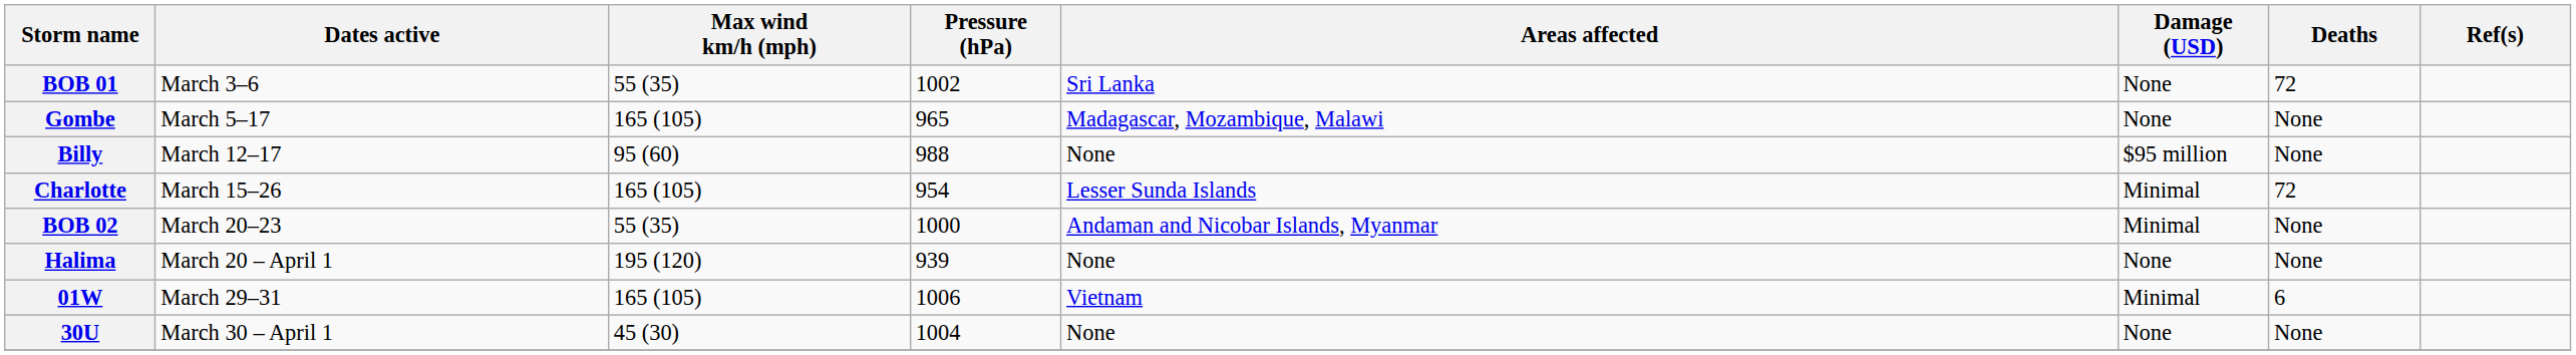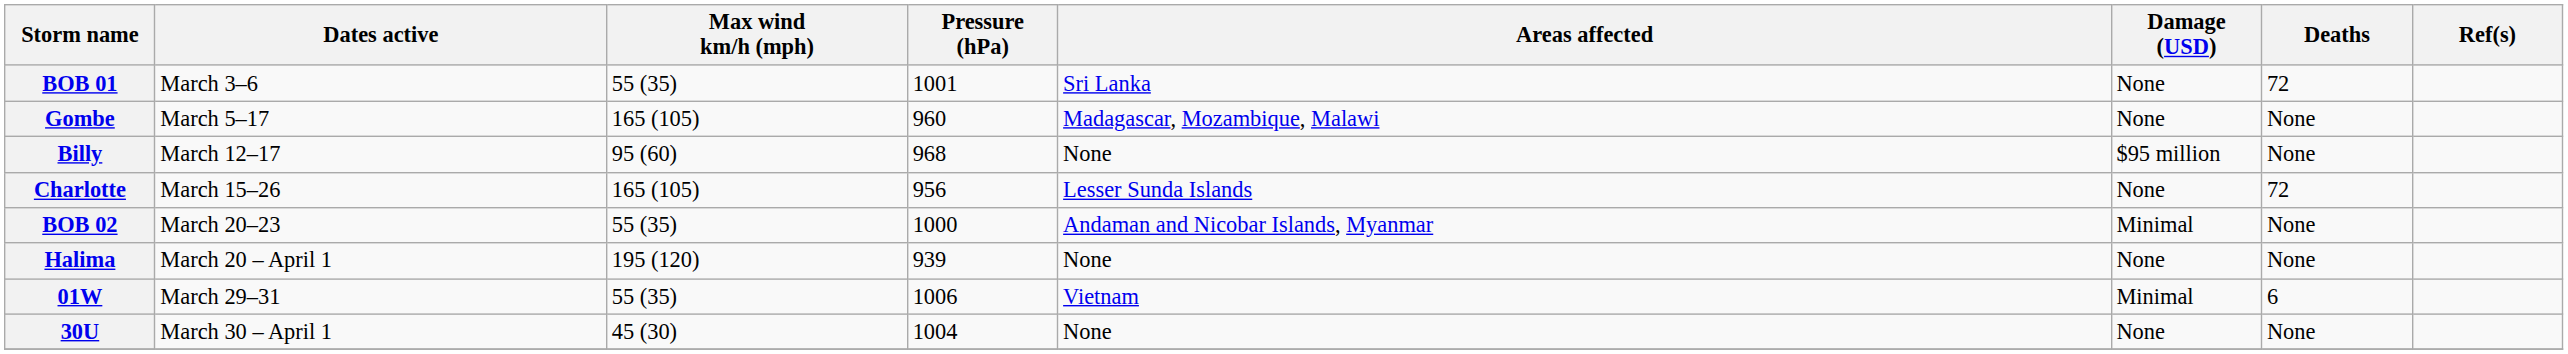BOB 01 | Pressure (hPa): 1002 -> 1001
Gombe | Pressure (hPa): 965 -> 960
Billy | Pressure (hPa): 988 -> 968
Charlotte | Pressure (hPa): 954 -> 956
Charlotte | Damage (USD): Minimal -> None
01W | Max wind km/h (mph): 165 (105) -> 55 (35)
